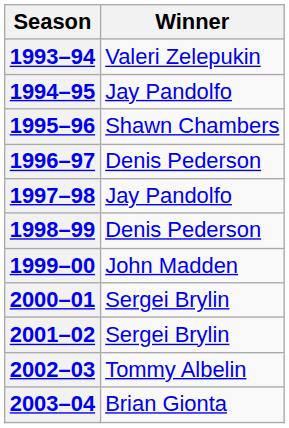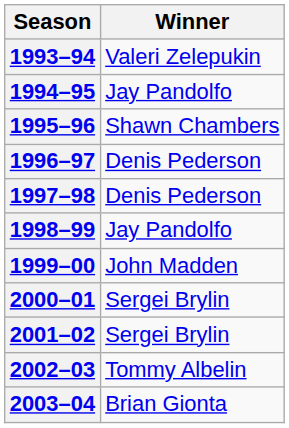1997–98 | Winner: Jay Pandolfo -> Denis Pederson
1998–99 | Winner: Denis Pederson -> Jay Pandolfo
